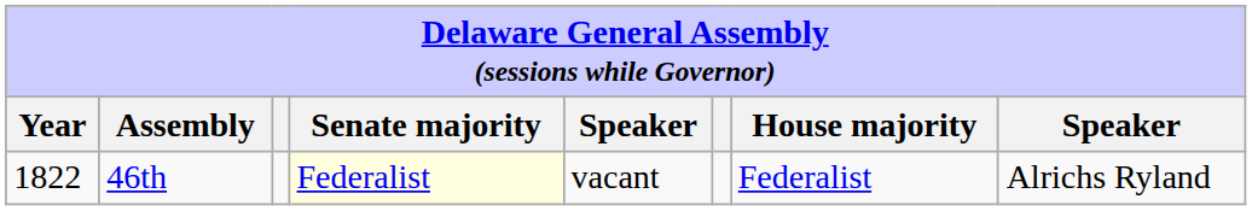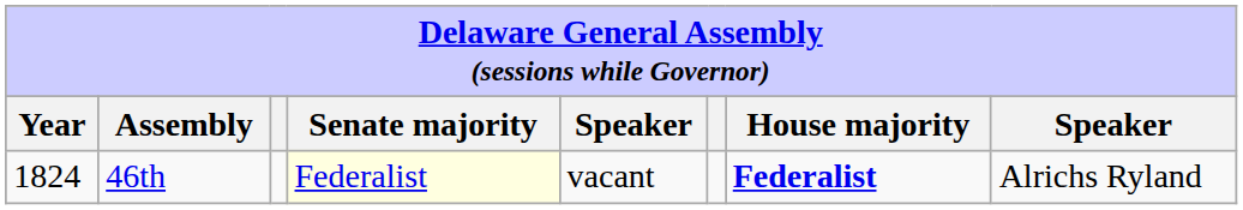46th | Year: 1822 -> 1824
46th | House majority: normal -> bold
